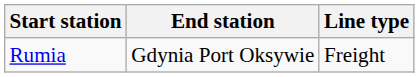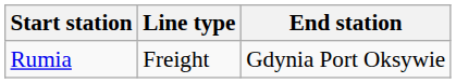columns swapped: End station <-> Line type
